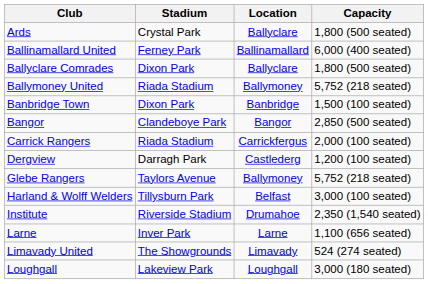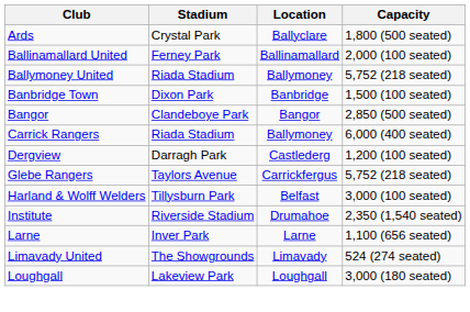Ballinamallard United | Capacity: 6,000 (400 seated) -> 2,000 (100 seated)
- row: Ballyclare Comrades | Dixon Park | Ballyclare | 1,800 (500 seated)
Carrick Rangers | Location: Carrickfergus -> Ballymoney
Carrick Rangers | Capacity: 2,000 (100 seated) -> 6,000 (400 seated)
Glebe Rangers | Location: Ballymoney -> Carrickfergus
